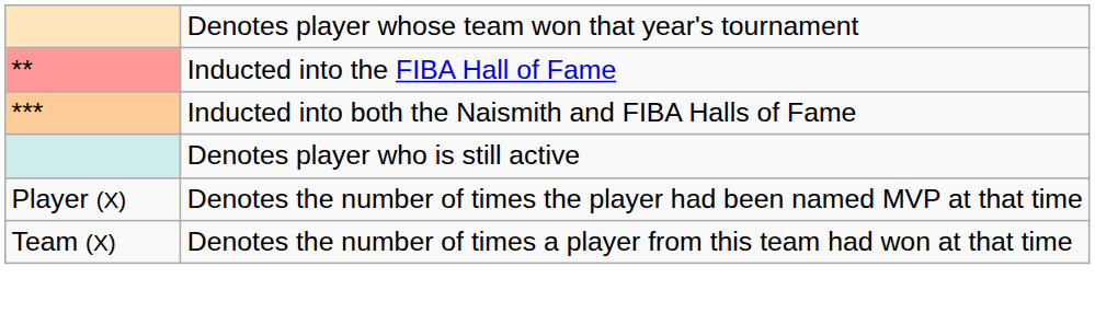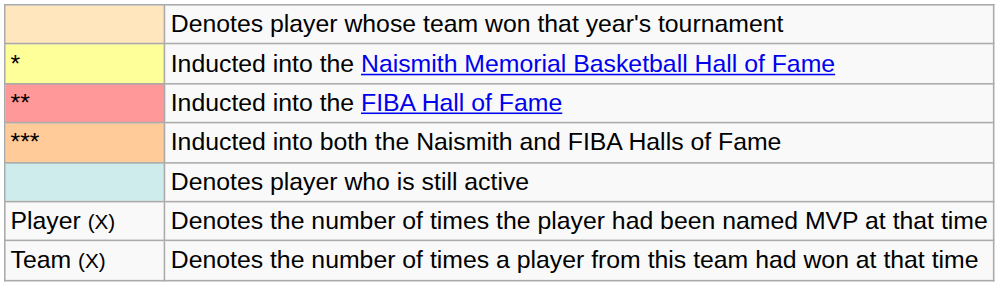+ row: * | Inducted into the Naismith Memorial Basketball Hall of Fame
